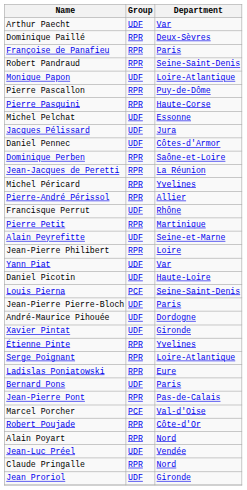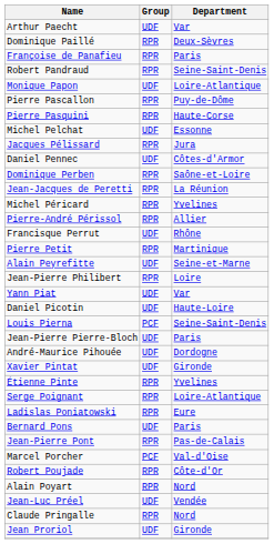Jacques Pélissard | Group: UDF -> RPR
